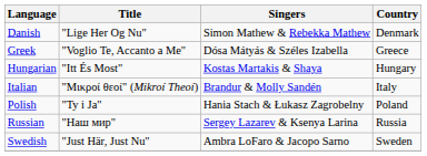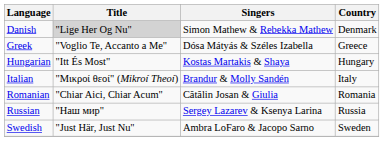Danish | Title: no background -> lightgrey background
- row: Polish | "Ty i Ja" | Hania Stach & Łukasz Zagrobelny | Poland
+ row: Romanian | "Chiar Aici, Chiar Acum" | Cătălin Josan & Giulia | Romania
